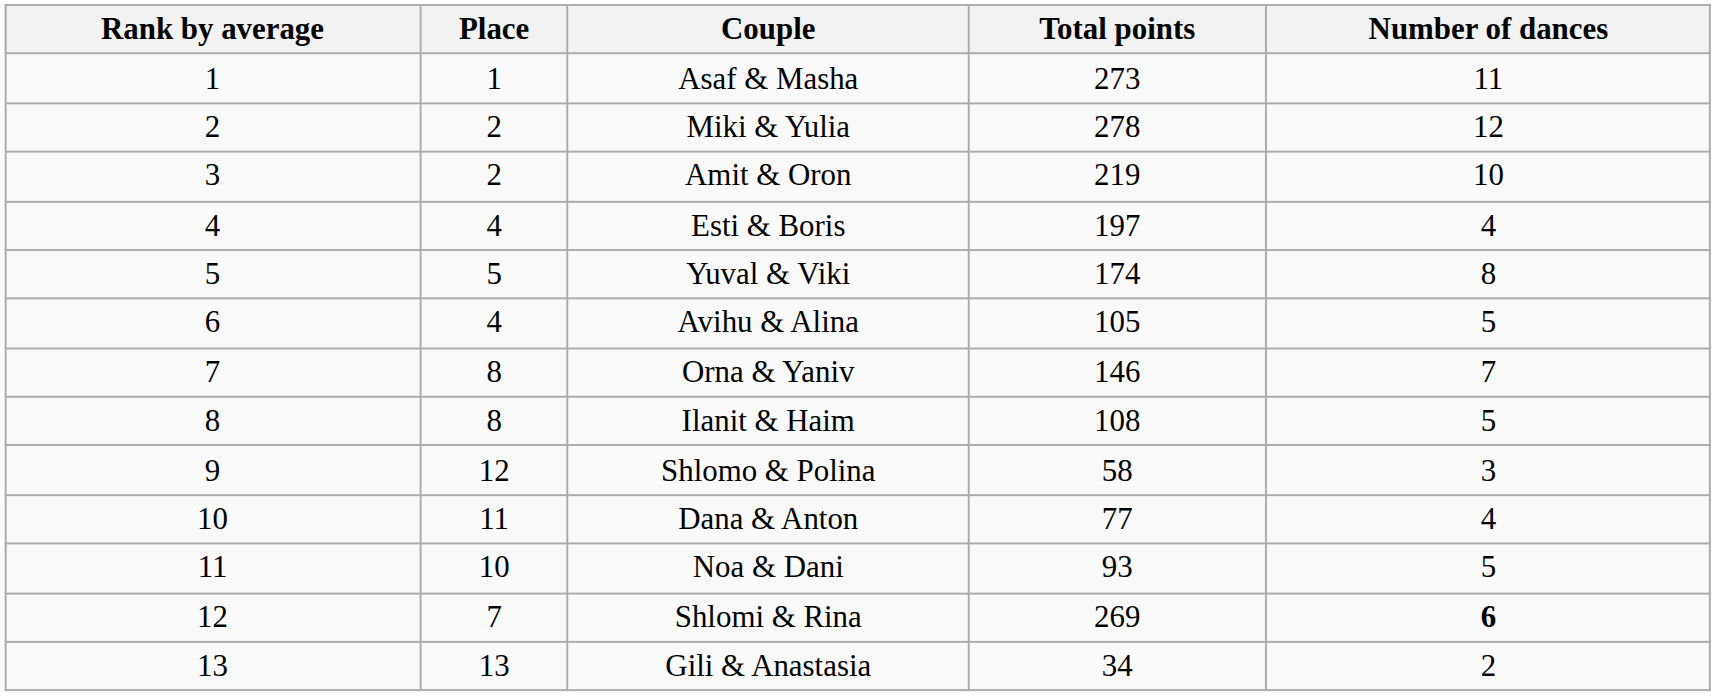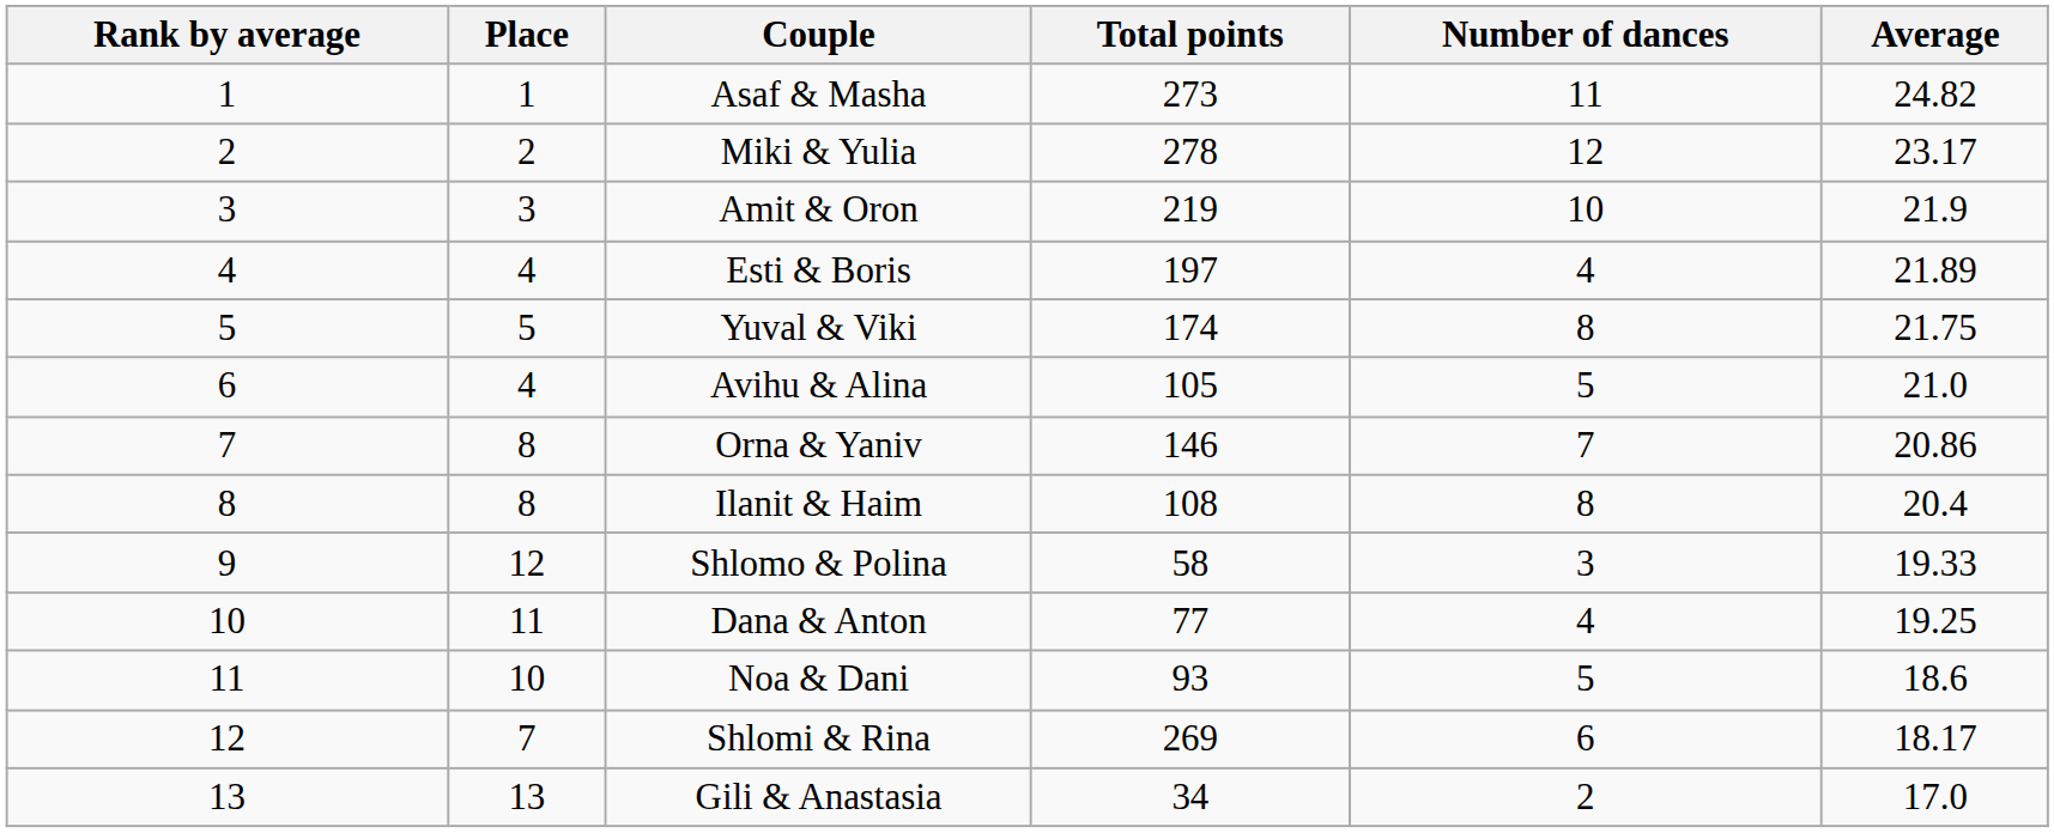+ column: Average | 24.82 | 23.17 | 21.9 | 21.89 | 21.75 | 21.0 | 20.86 | 20.4 | 19.33 | 19.25 | 18.6 | 18.17 | 17.0
Amit & Oron | Place: 2 -> 3
Ilanit & Haim | Number of dances: 5 -> 8
Shlomi & Rina | Number of dances: bold -> normal
